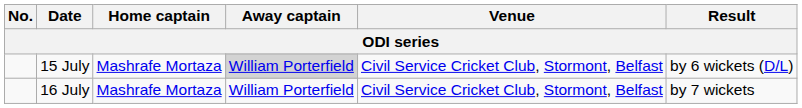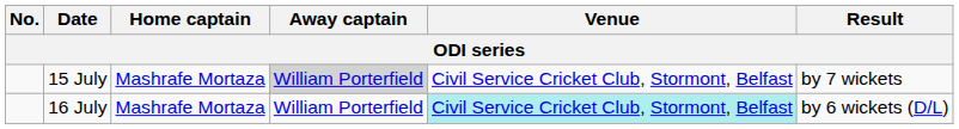15 July | Result: by 6 wickets (D/L) -> by 7 wickets
16 July | Venue: no background -> paleturquoise background
16 July | Result: by 7 wickets -> by 6 wickets (D/L)
